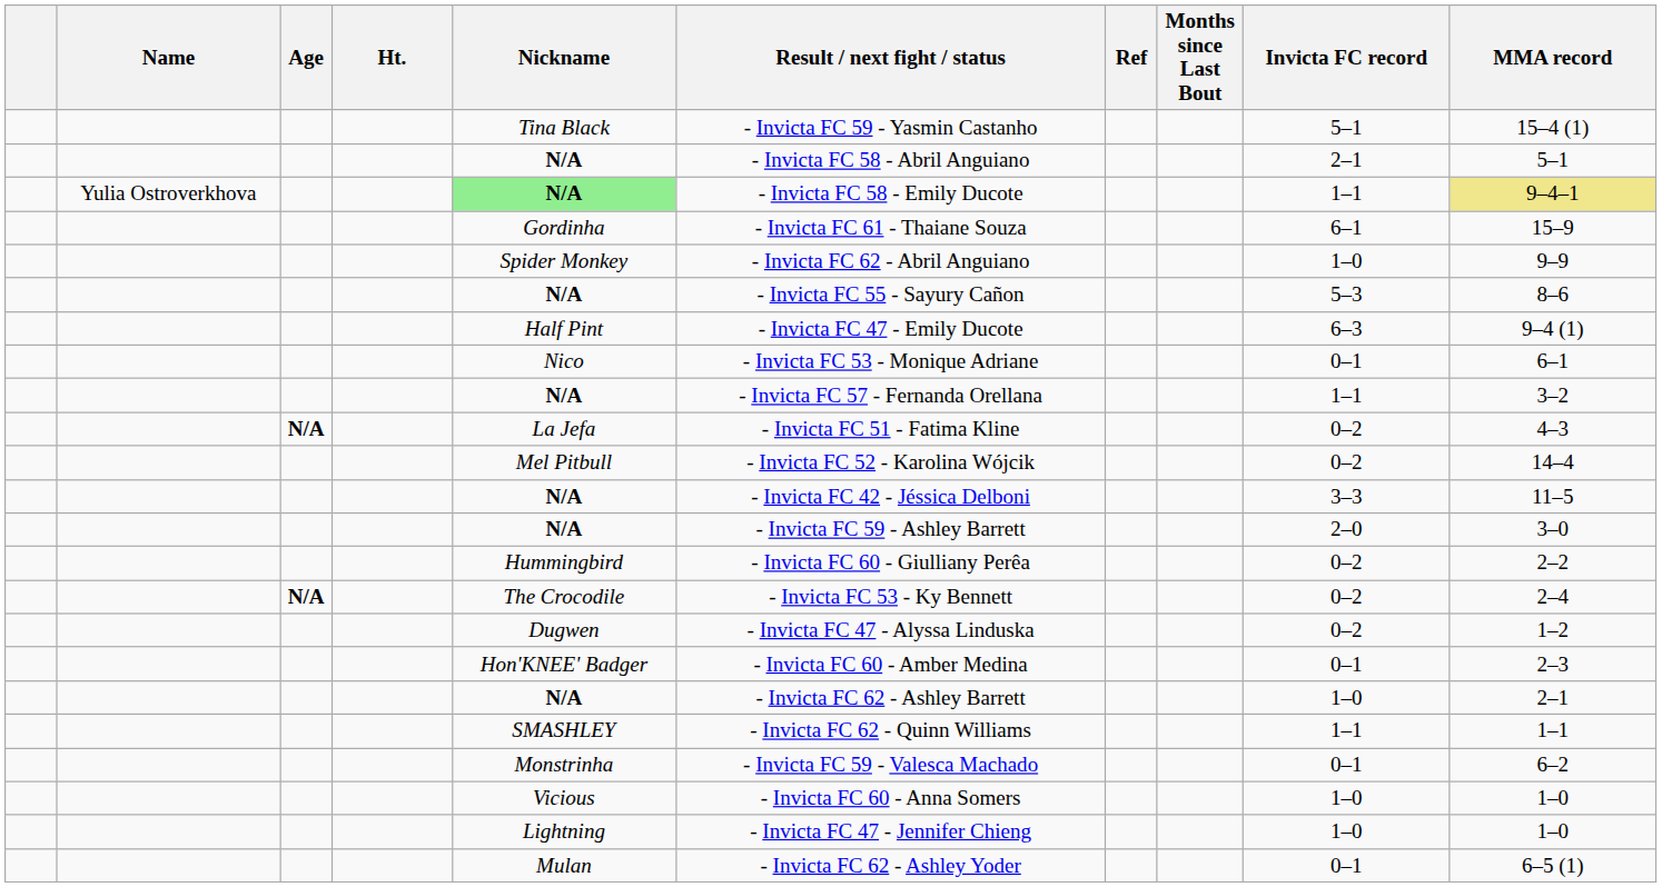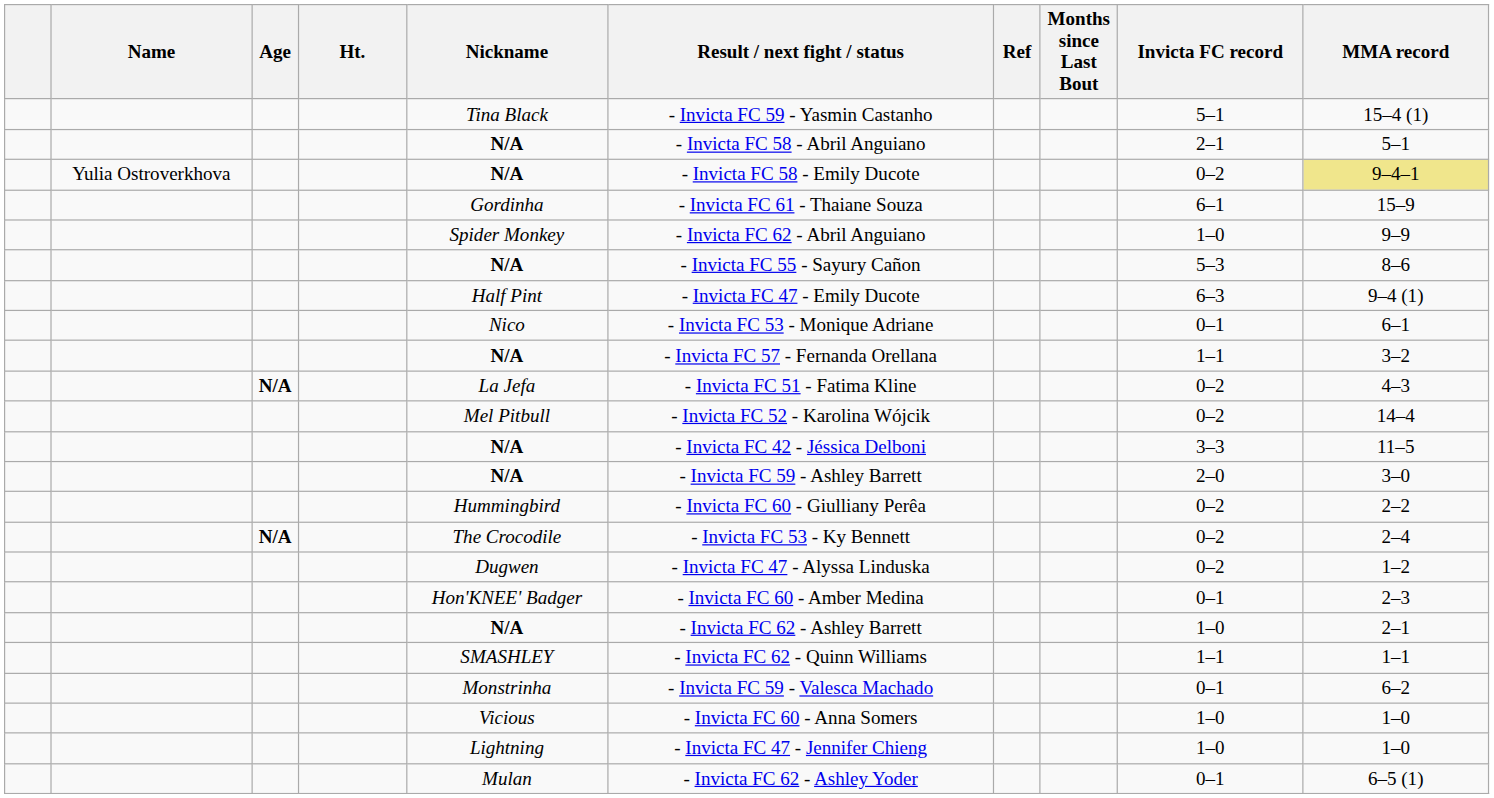Yulia Ostroverkhova | Nickname: lightgreen background -> no background
Yulia Ostroverkhova | Invicta FC record: 1–1 -> 0–2
